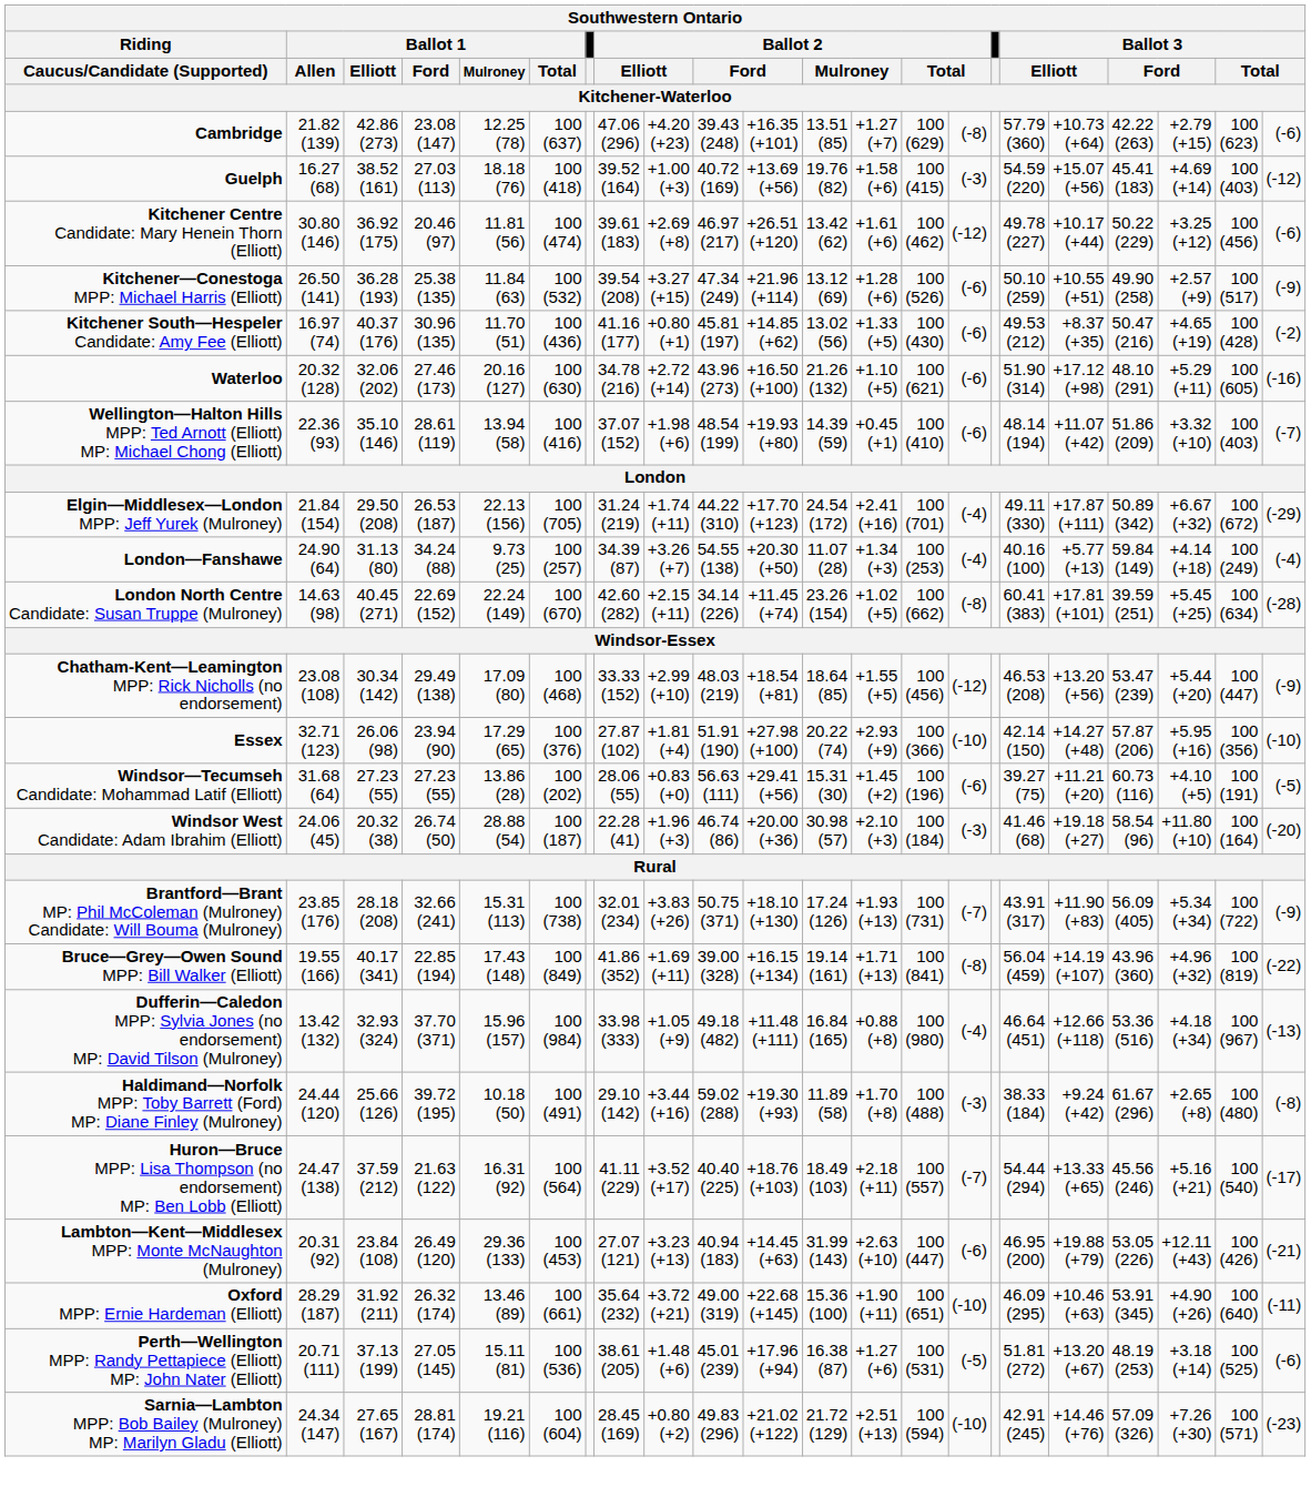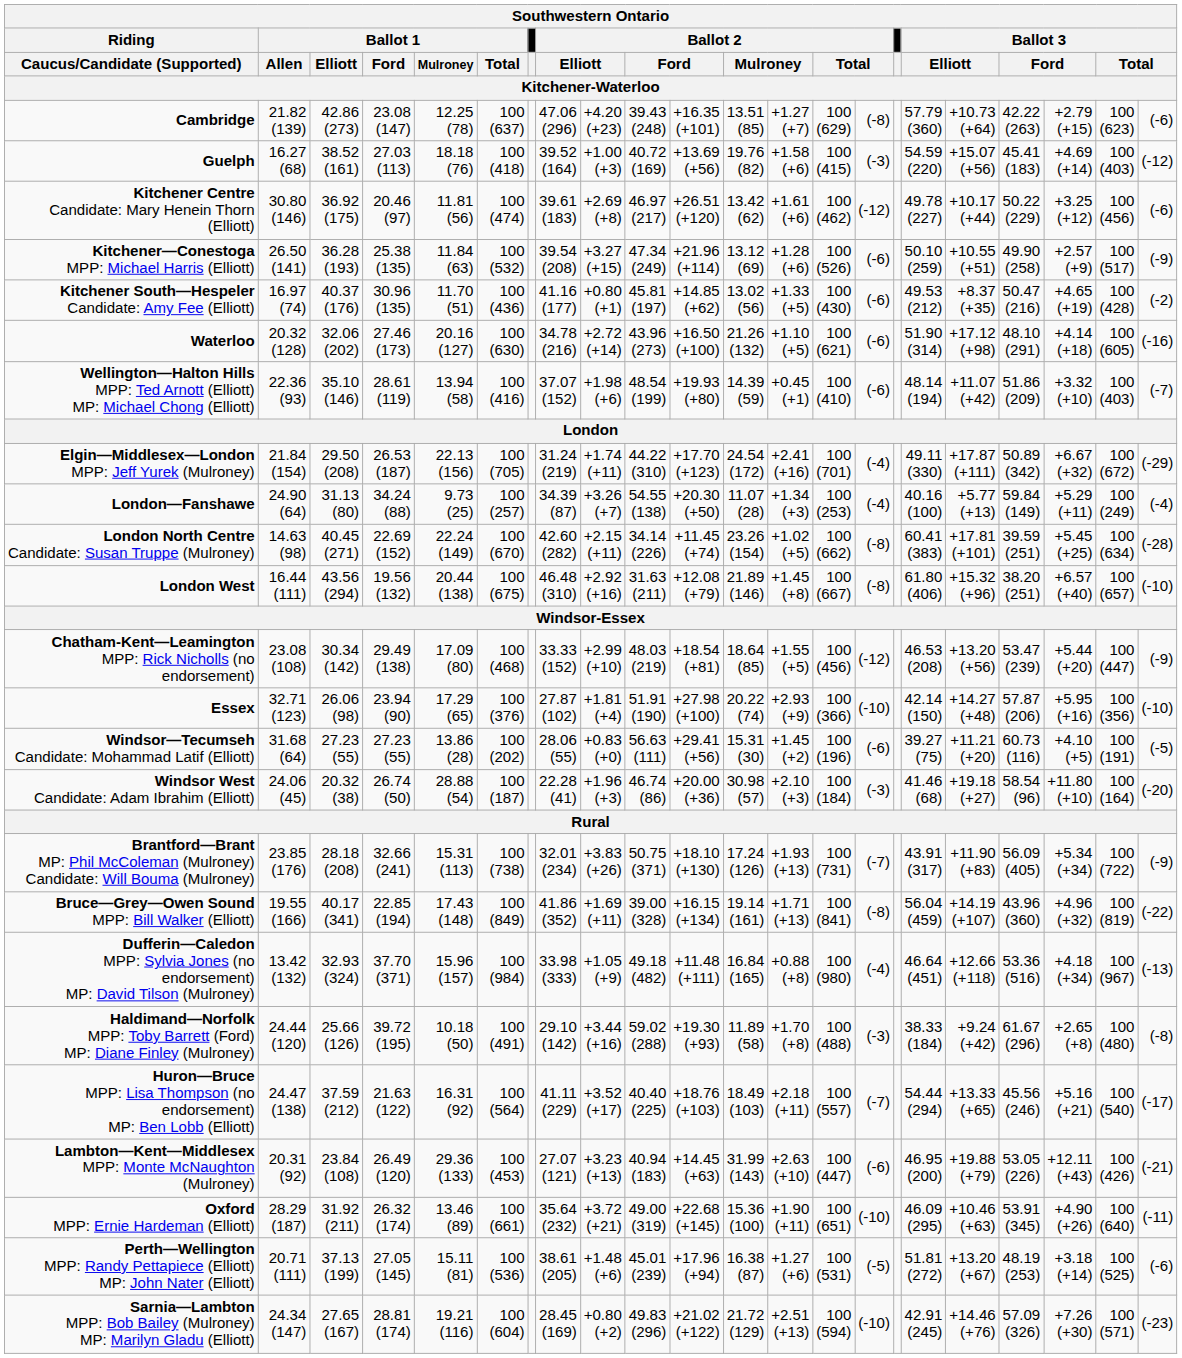Waterloo | column 20: +5.29 (+11) -> +4.14 (+18)
London—Fanshawe | column 20: +4.14 (+18) -> +5.29 (+11)
+ row: London West | 16.44 (111) | 43.56 (294) | 19.56 (132) | 20.44 (138) | 100 (675) | 46.48 (310) | +2.92 (+16) | 31.63 (211) | +12.08 (+79) | 21.89 (146) | +1.45 (+8) | 100 (667) | (-8) | 61.80 (406) | +15.32 (+96) | 38.20 (251) | +6.57 (+40) | 100 (657) | (-10)
